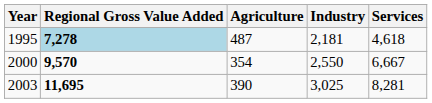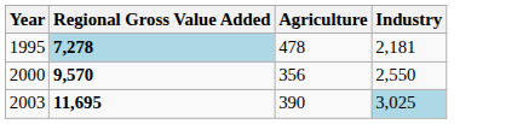- column: Services | 4,618 | 6,667 | 8,281
1995 | Agriculture: 487 -> 478
2000 | Agriculture: 354 -> 356
2003 | Industry: no background -> lightblue background
